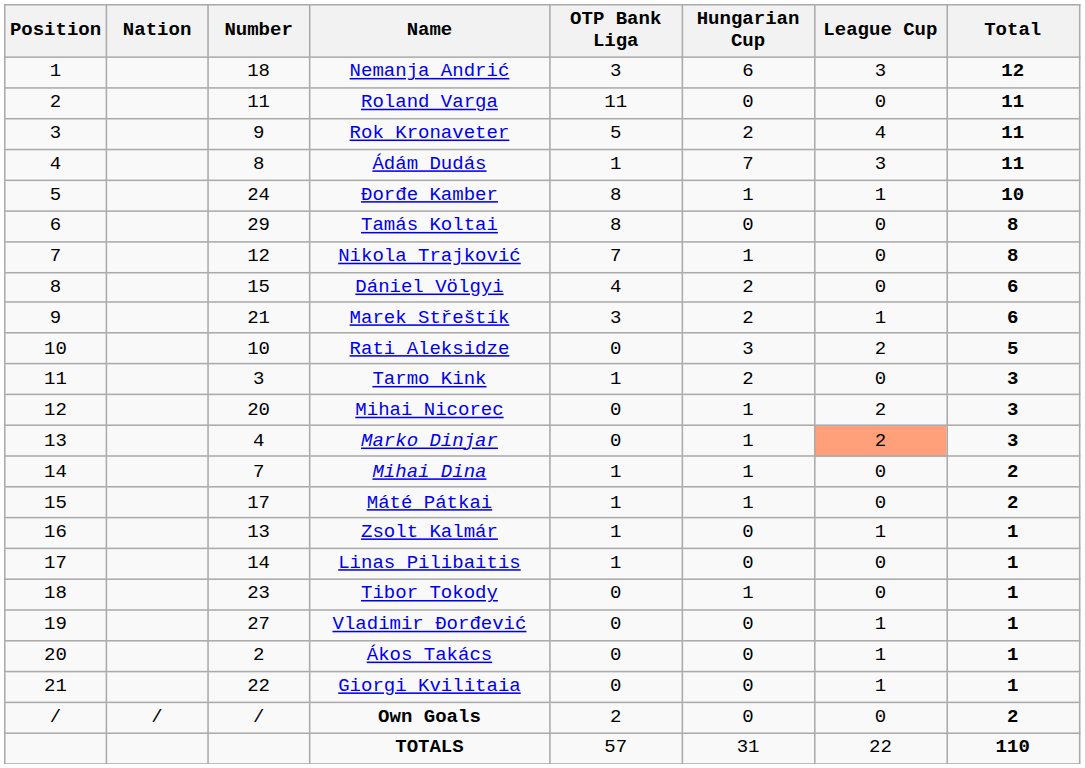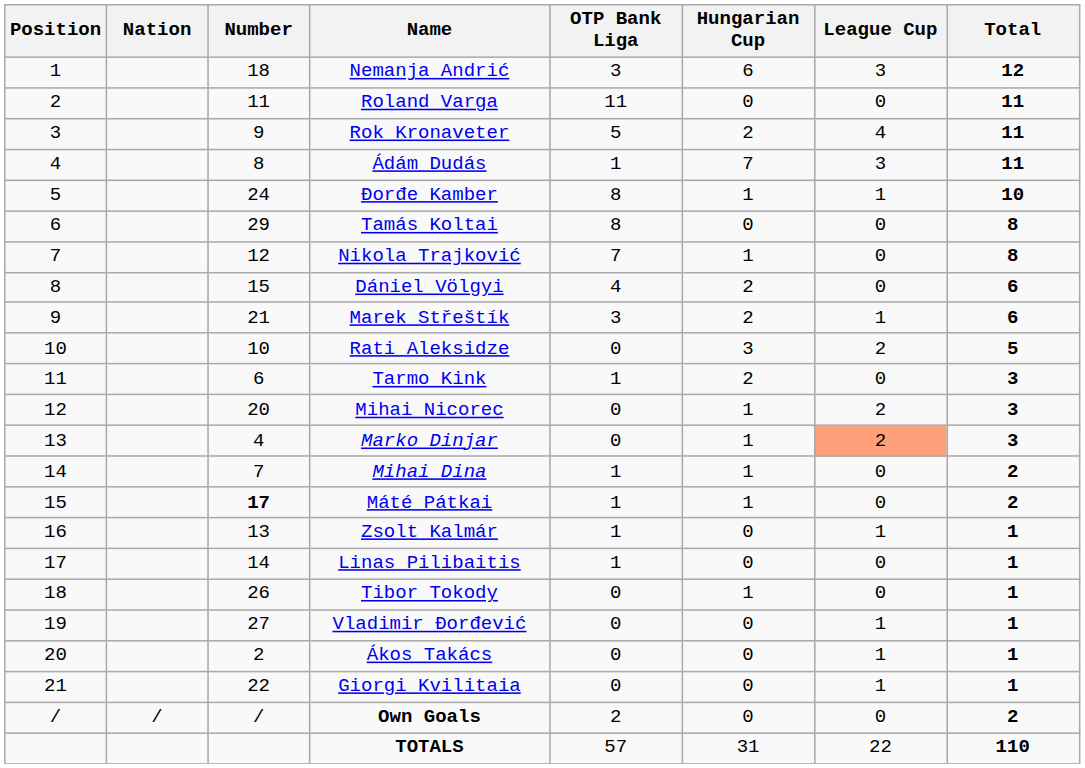Tarmo Kink | Number: 3 -> 6
Máté Pátkai | Number: normal -> bold
Tibor Tokody | Number: 23 -> 26
